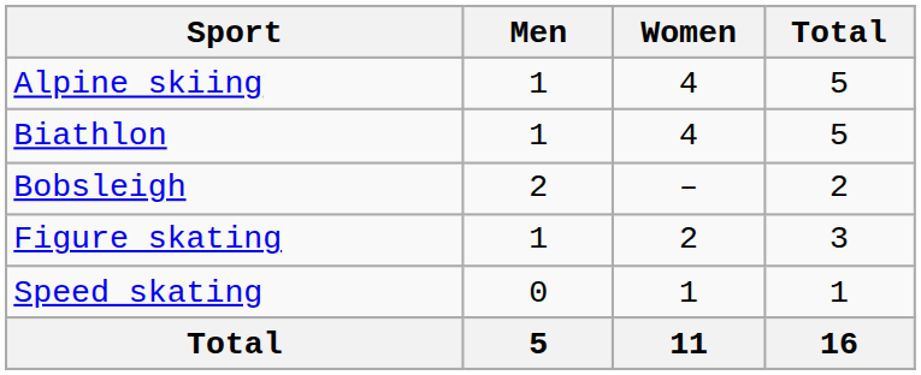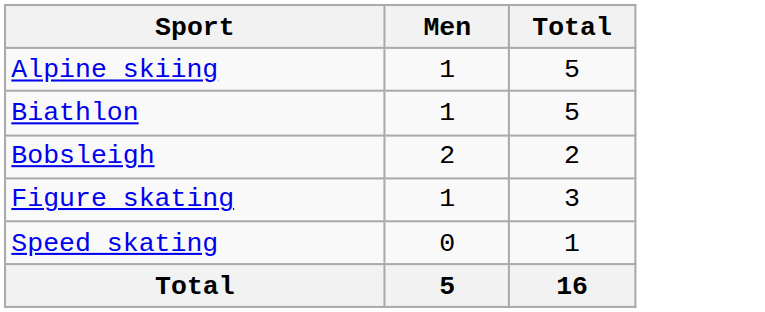- column: Women | 4 | 4 | – | 2 | 1 | 11
